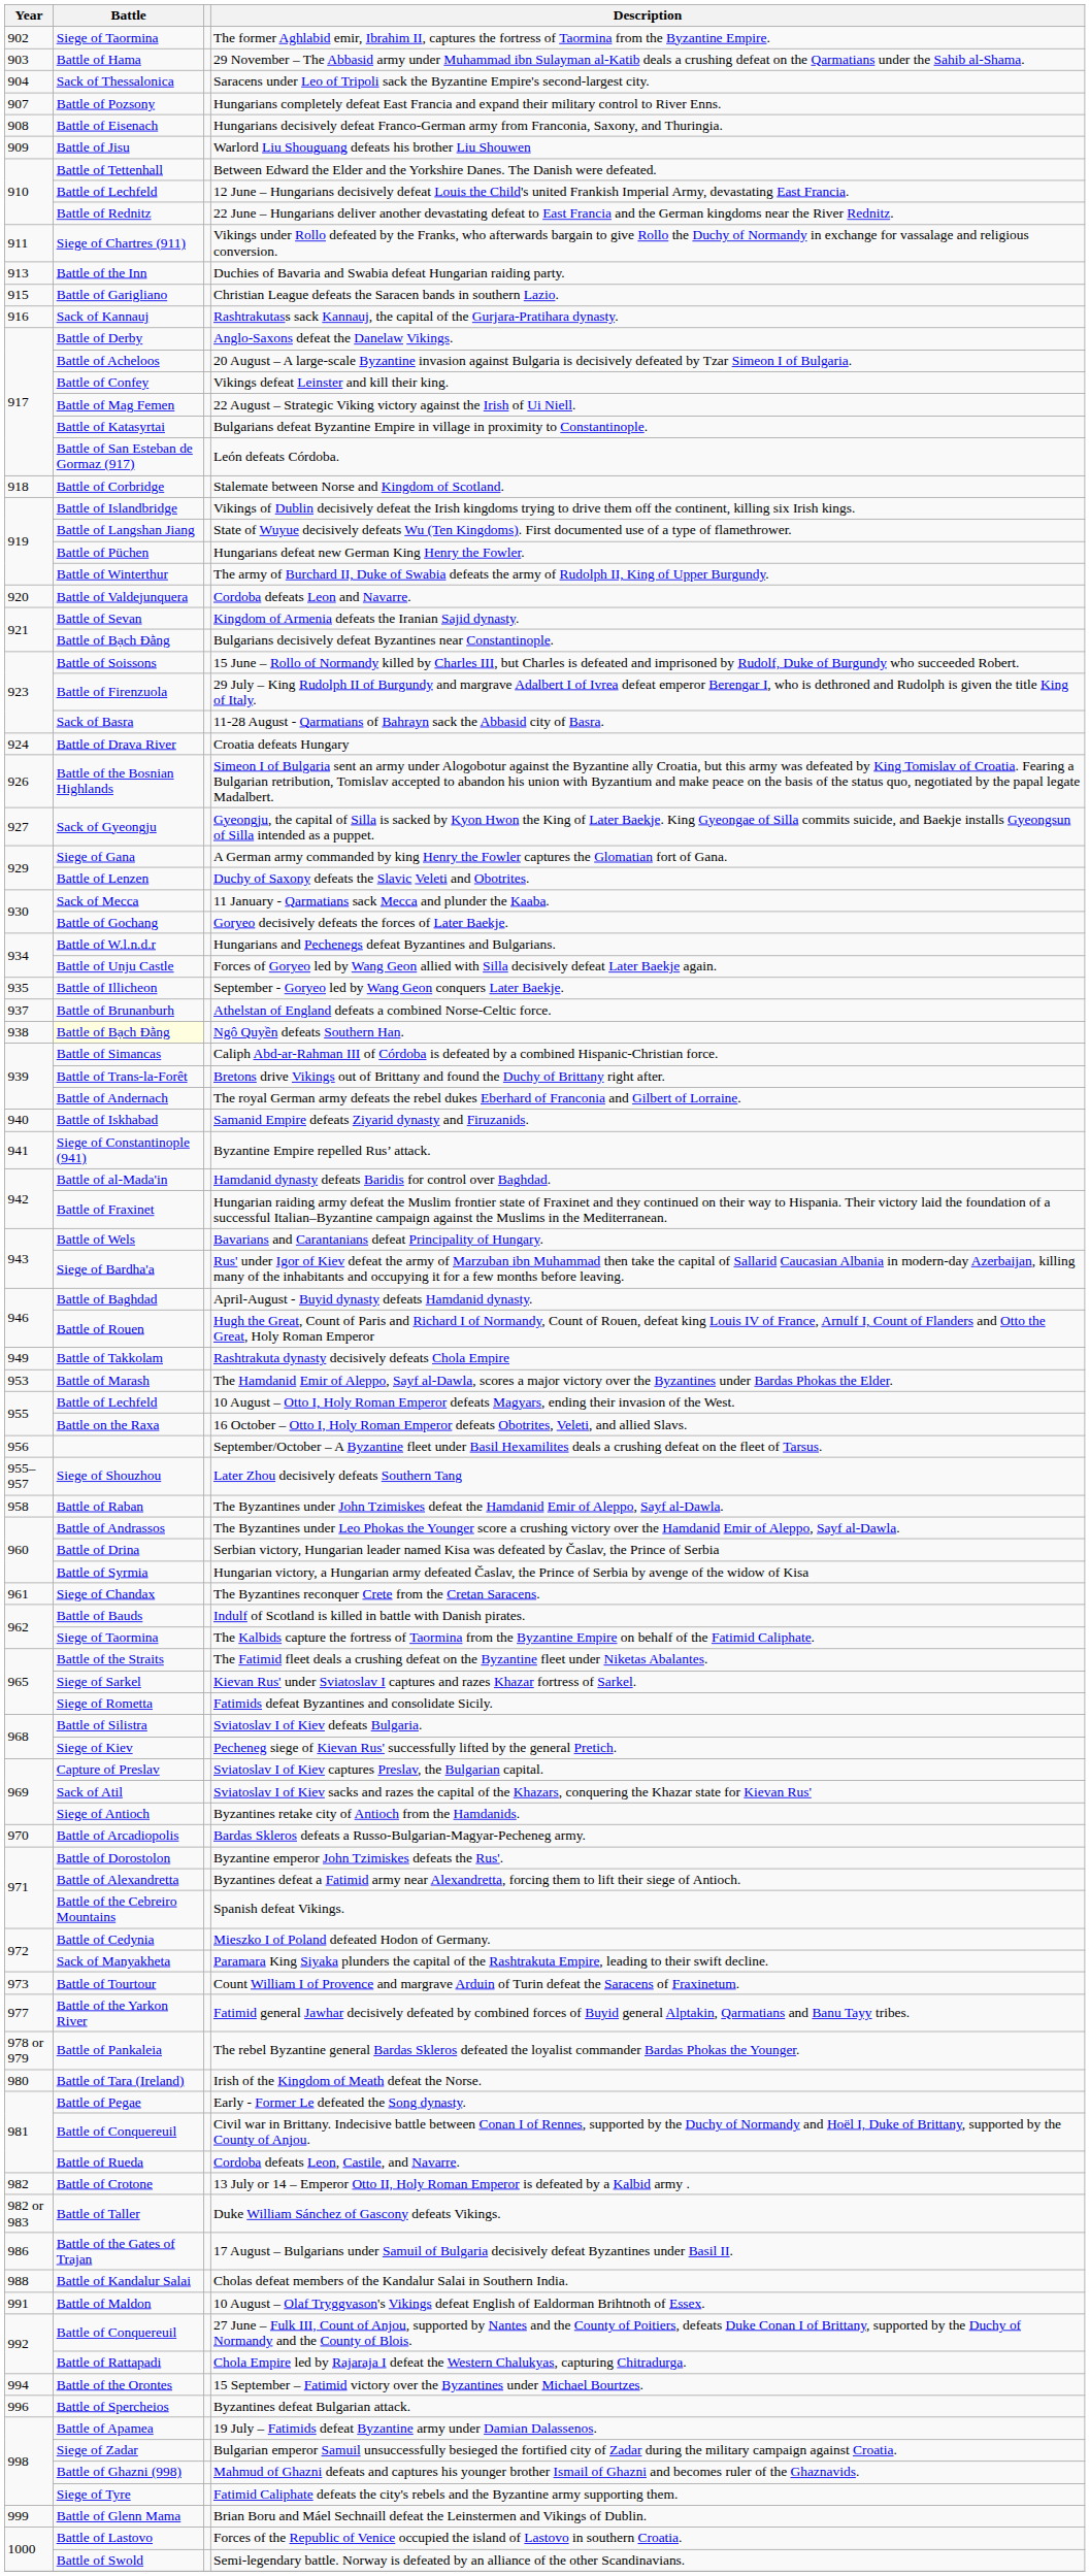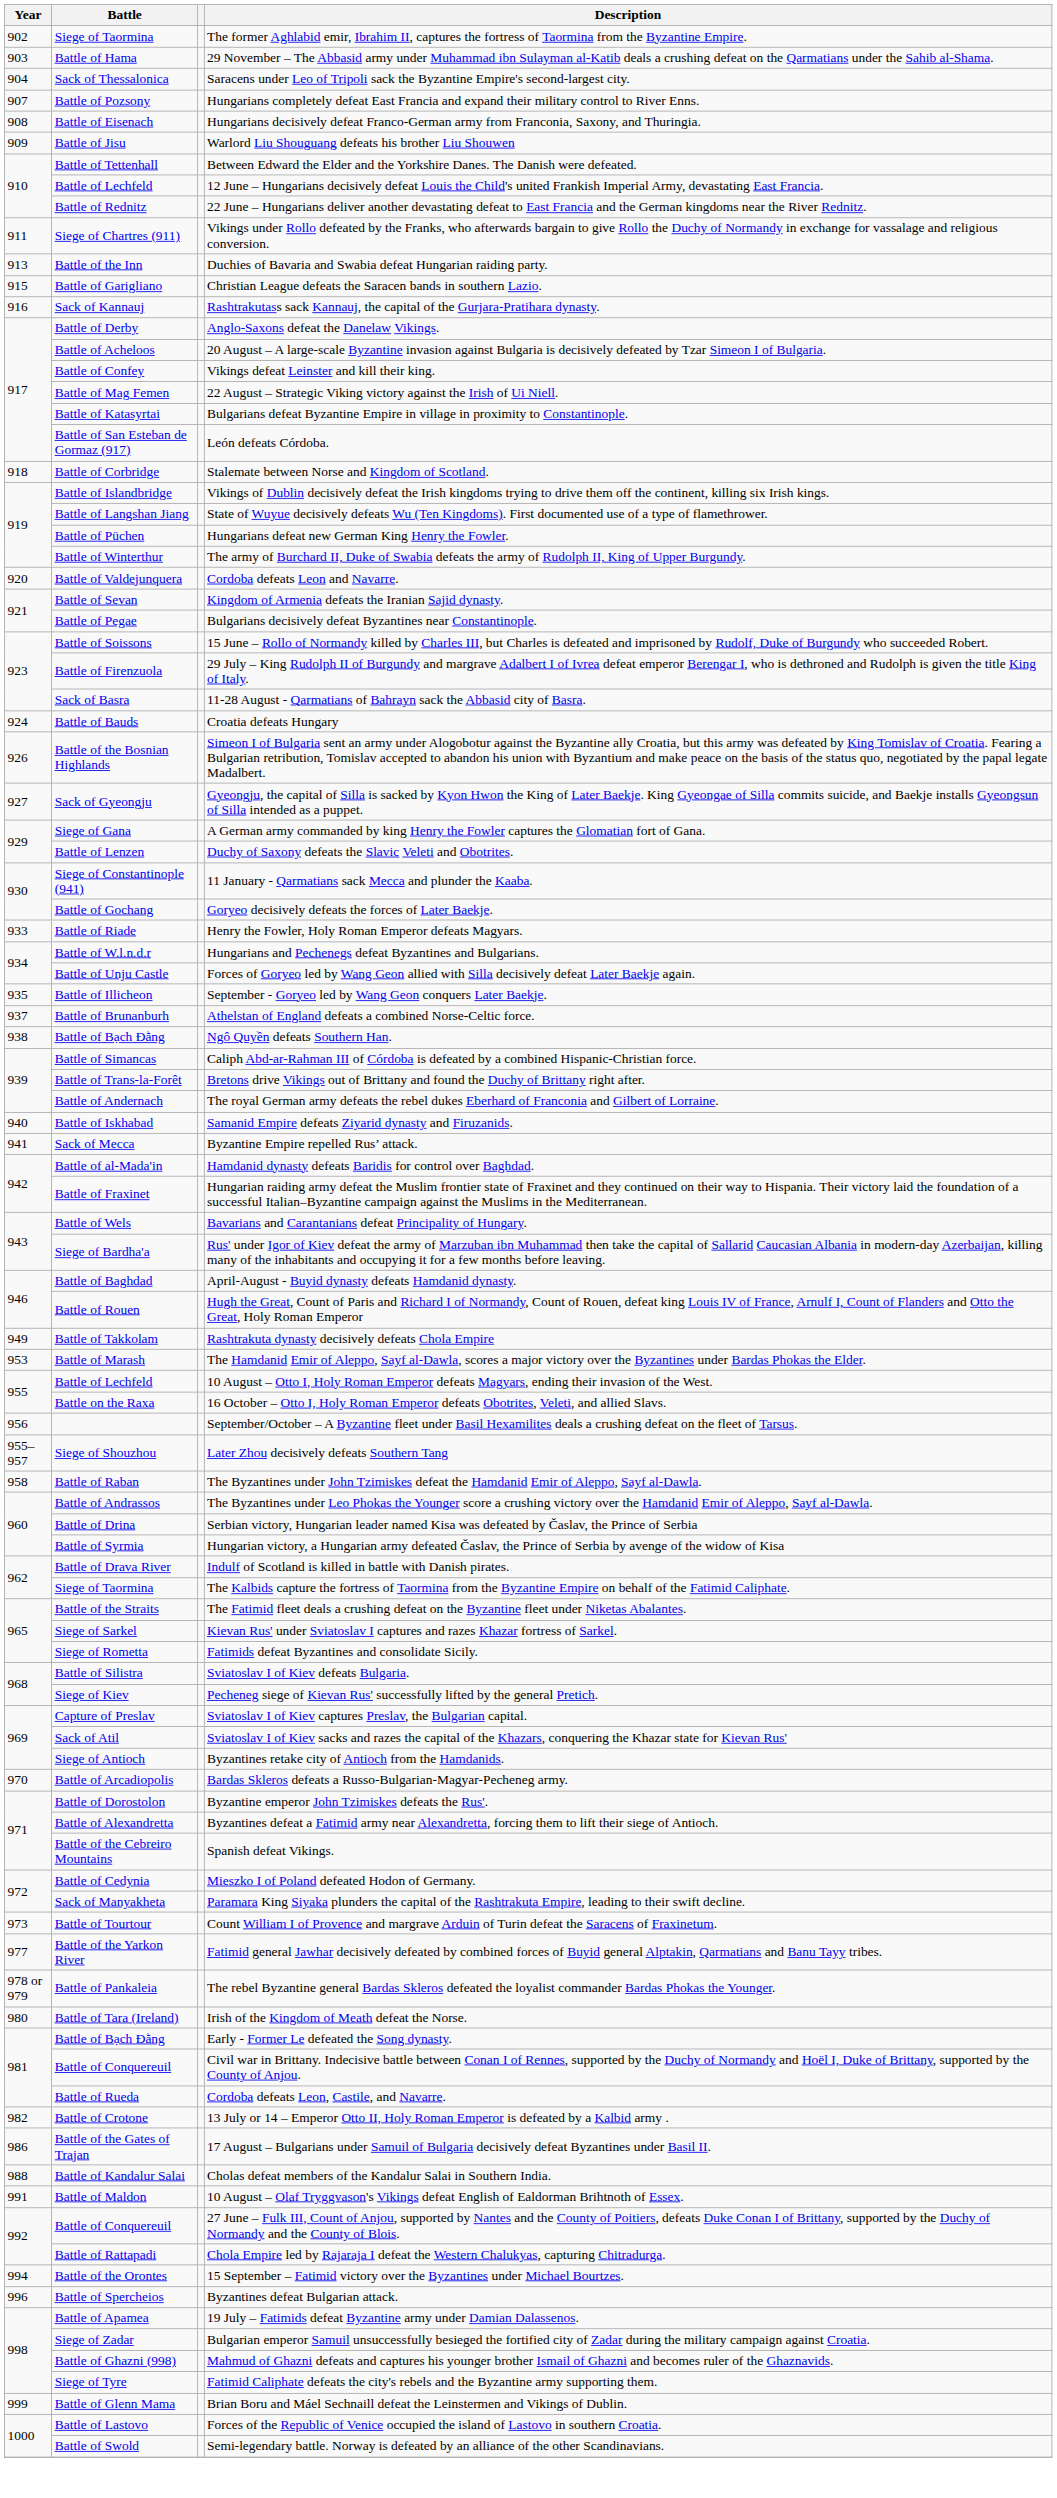Bulgarians decisively defeat Byzantines near Constantinople. | Battle: Battle of Bạch Đằng -> Battle of Pegae
Croatia defeats Hungary | Battle: Battle of Drava River -> Battle of Bauds
11 January - Qarmatians sack Mecca and plunder the Kaaba. | Battle: Sack of Mecca -> Siege of Constantinople (941)
+ row: 933 | Battle of Riade | Henry the Fowler, Holy Roman Emperor defeats Magyars.
Ngô Quyền defeats Southern Han. | Battle: lightyellow background -> no background
Byzantine Empire repelled Rus’ attack. | Battle: Siege of Constantinople (941) -> Sack of Mecca
- row: 961 | Siege of Chandax | The Byzantines reconquer Crete from the Cretan Saracens.
Indulf of Scotland is killed in battle with Danish pirates. | Battle: Battle of Bauds -> Battle of Drava River
Early - Former Le defeated the Song dynasty. | Battle: Battle of Pegae -> Battle of Bạch Đằng
- row: 982 or 983 | Battle of Taller | Duke William Sánchez of Gascony defeats Vikings.
